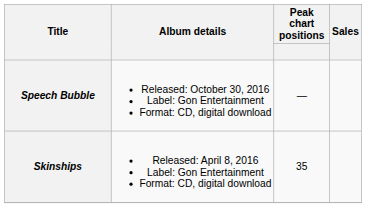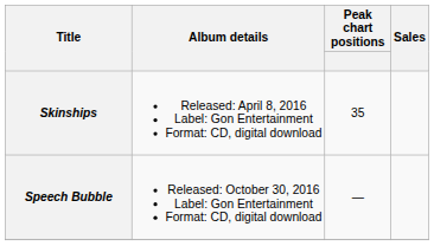rows swapped: Skinships <-> Speech Bubble
